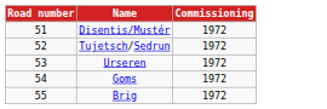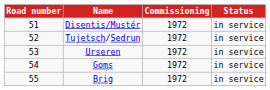+ column: Status | in service | in service | in service | in service | in service
